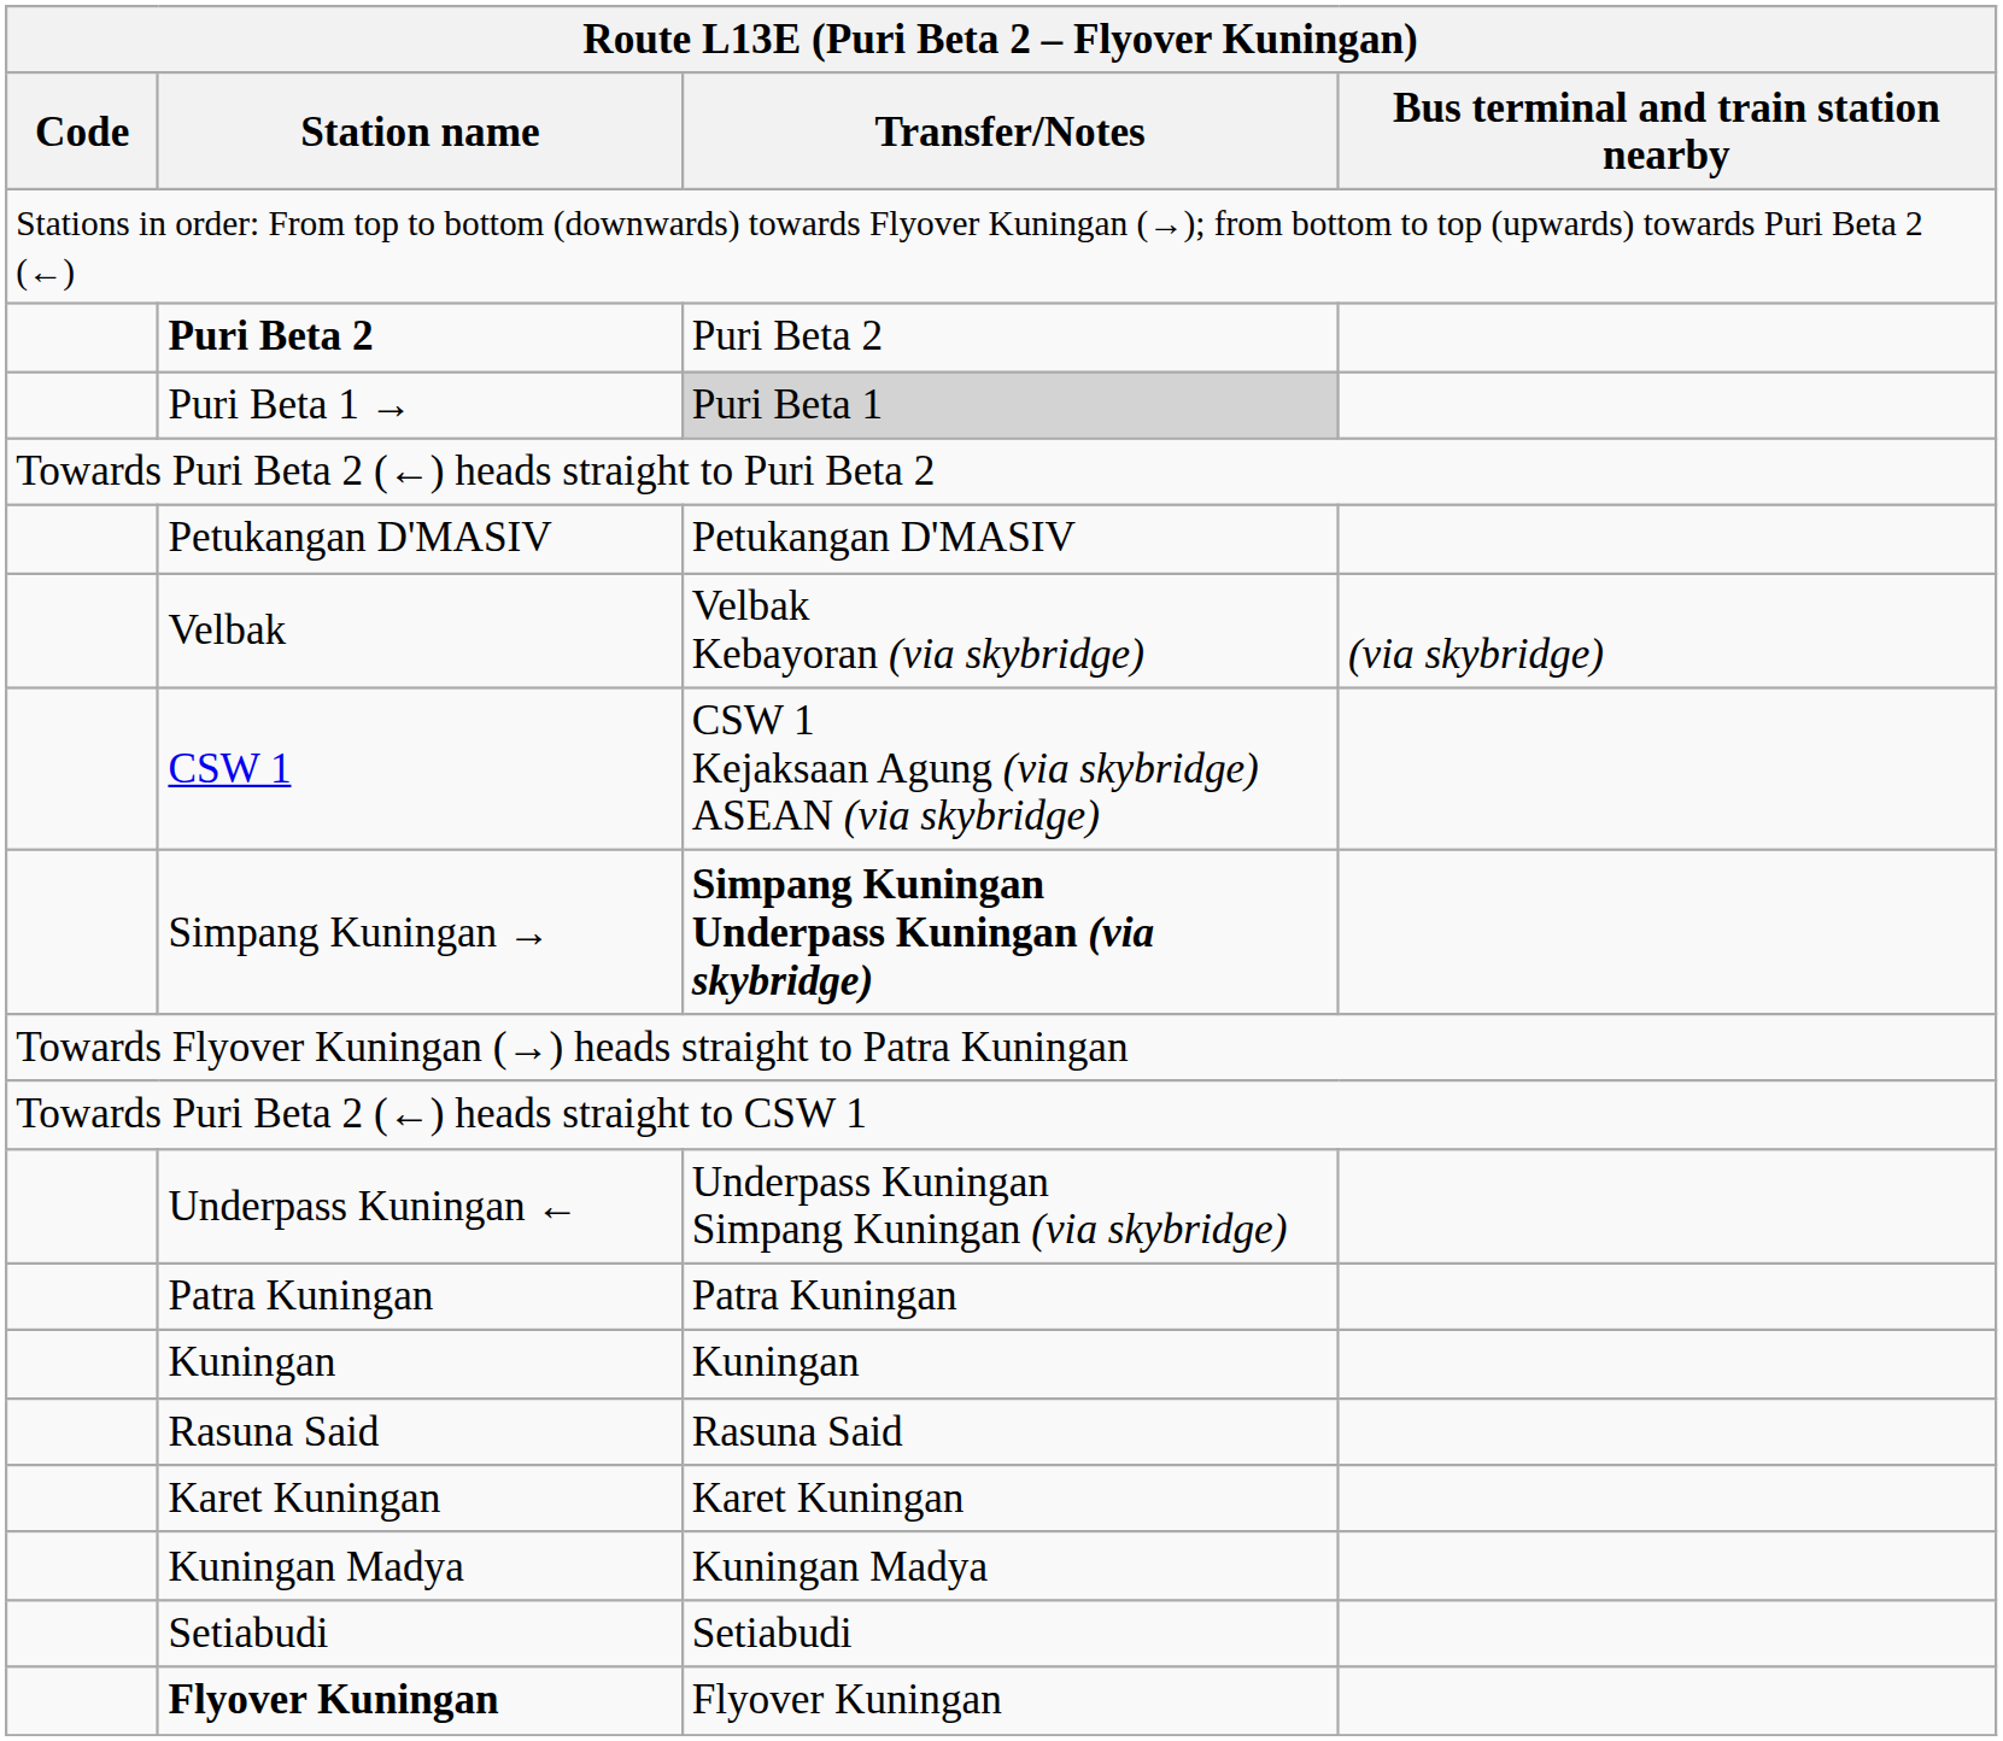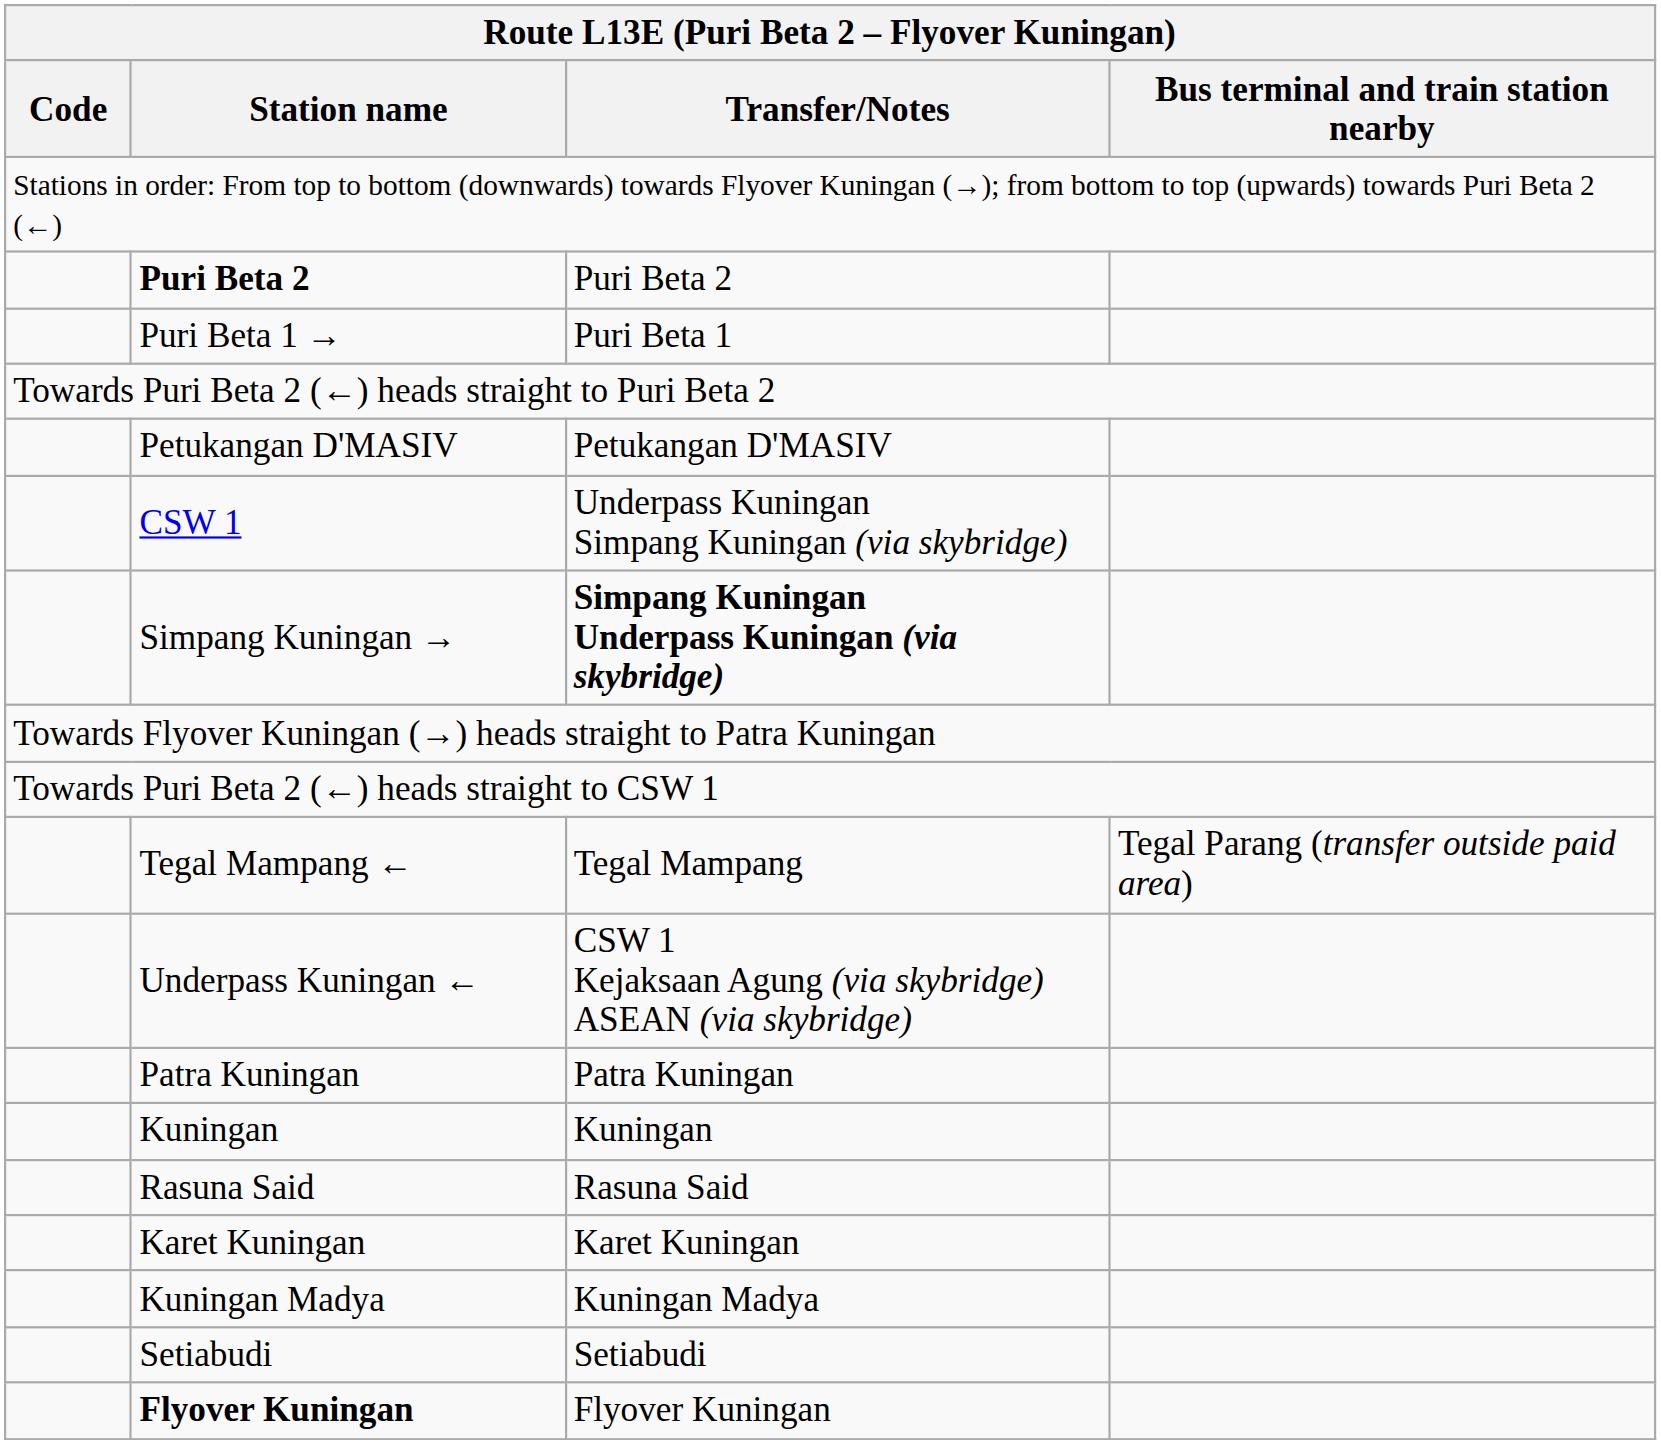Puri Beta 1 → | Transfer/Notes: lightgrey background -> no background
- row: Velbak | Velbak Kebayoran (via skybridge) | (via skybridge)
CSW 1 | Transfer/Notes: CSW 1 Kejaksaan Agung (via skybridge) ASEAN (via skybridge) -> Underpass Kuningan Simpang Kuningan (via skybridge)
+ row: Tegal Mampang ← | Tegal Mampang | Tegal Parang (transfer outside paid area)
Underpass Kuningan ← | Transfer/Notes: Underpass Kuningan Simpang Kuningan (via skybridge) -> CSW 1 Kejaksaan Agung (via skybridge) ASEAN (via skybridge)
